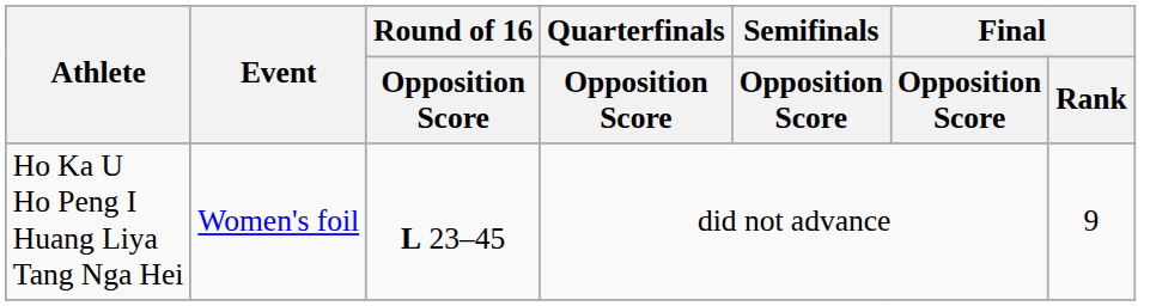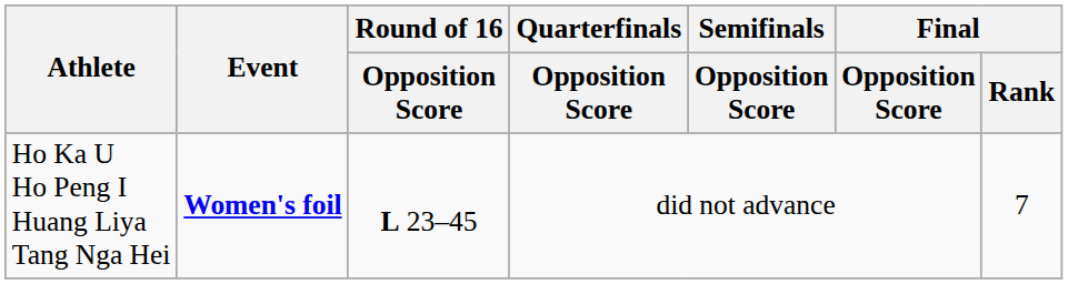Ho Ka U Ho Peng I Huang Liya Tang Nga Hei | Event: normal -> bold
Ho Ka U Ho Peng I Huang Liya Tang Nga Hei | Final / Rank: 9 -> 7
